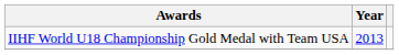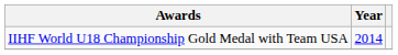IIHF World U18 Championship Gold Medal with Team USA | Year: 2013 -> 2014
